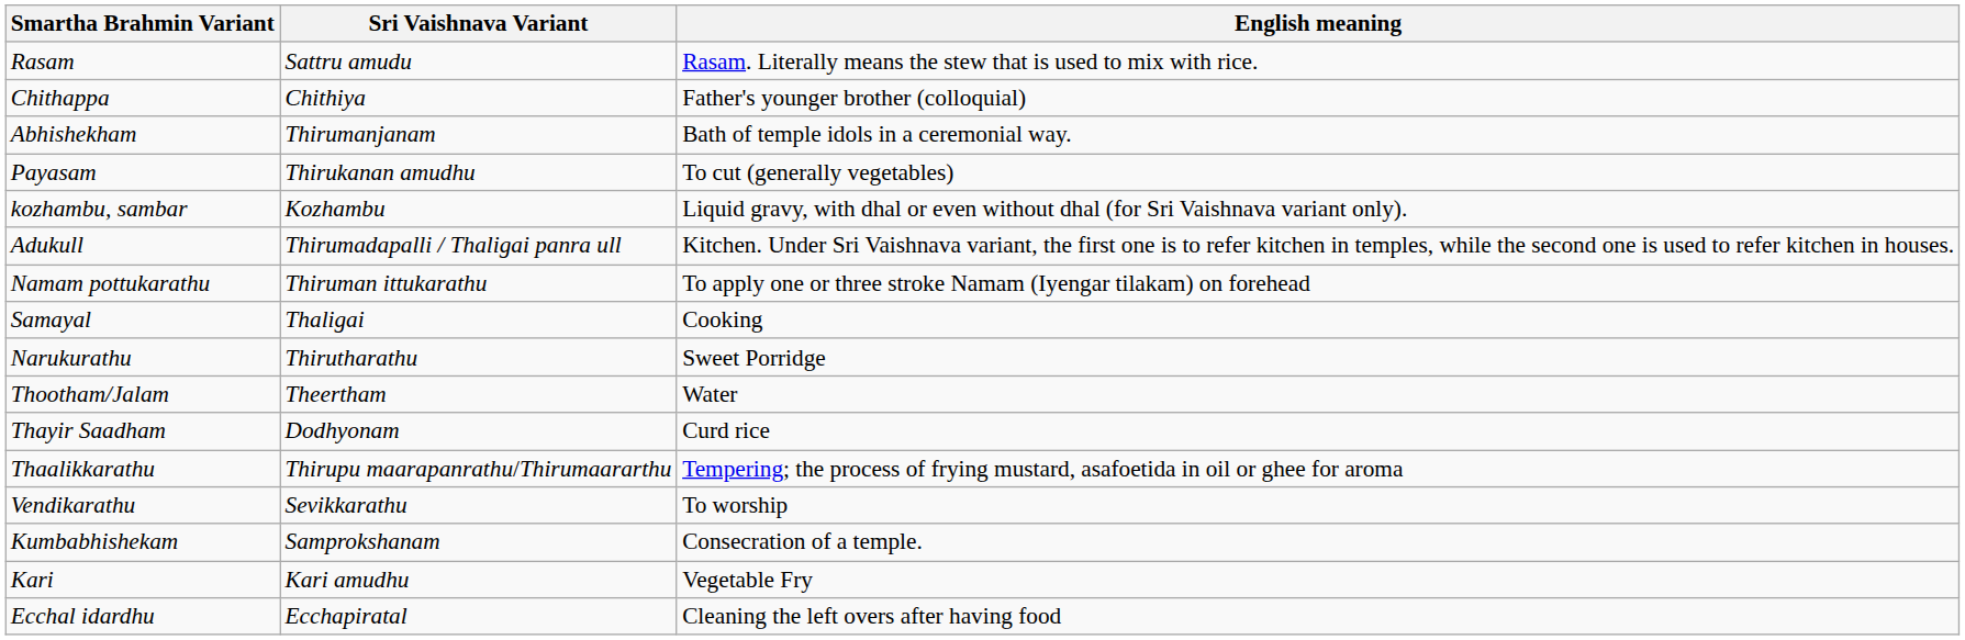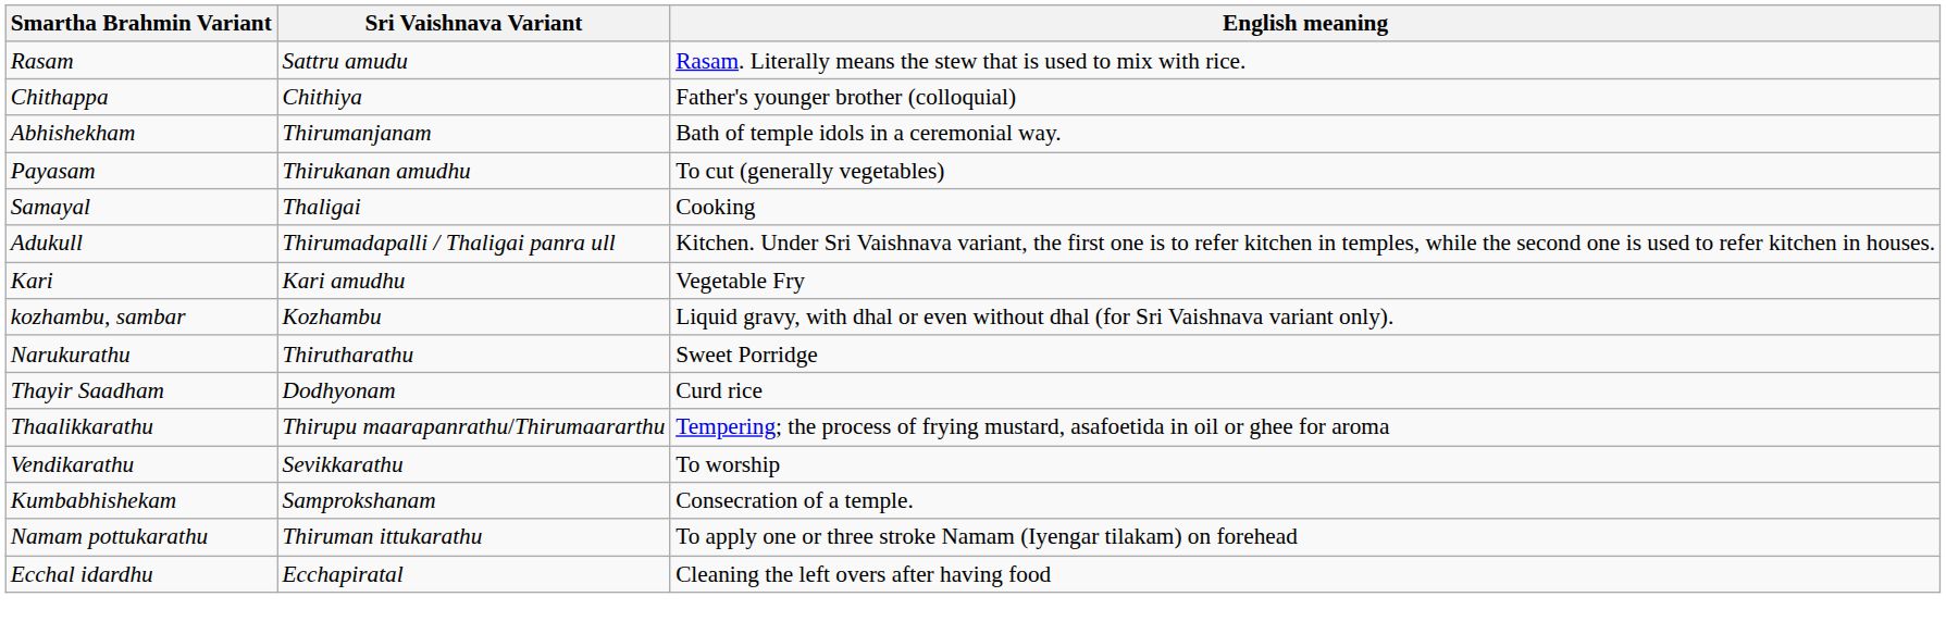rows swapped: Samayal <-> kozhambu, sambar
rows swapped: Kari <-> Namam pottukarathu
- row: Thootham/Jalam | Theertham | Water
